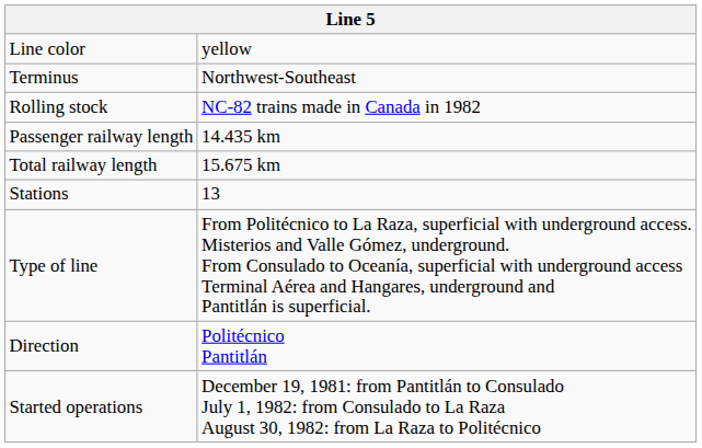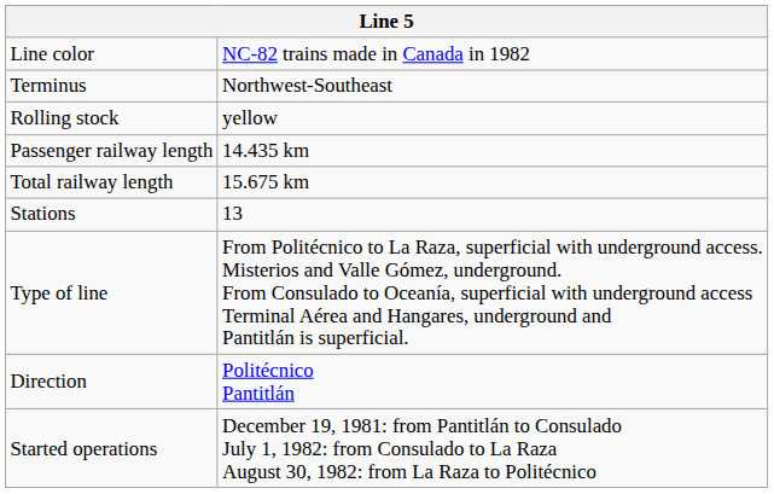Line color | column 2: yellow -> NC-82 trains made in Canada in 1982
Rolling stock | column 2: NC-82 trains made in Canada in 1982 -> yellow
